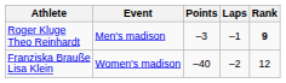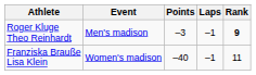Franziska Brauße Lisa Klein | Laps: –2 -> –1
Franziska Brauße Lisa Klein | Rank: 12 -> 11
